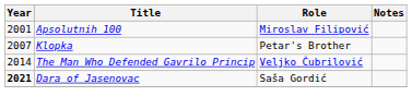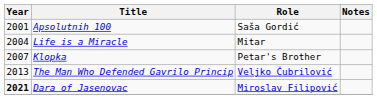Apsolutnih 100 | Role: Miroslav Filipović -> Saša Gordić
+ row: 2004 | Life is a Miracle | Mitar
The Man Who Defended Gavrilo Princip | Year: 2014 -> 2013
Dara of Jasenovac | Role: Saša Gordić -> Miroslav Filipović
